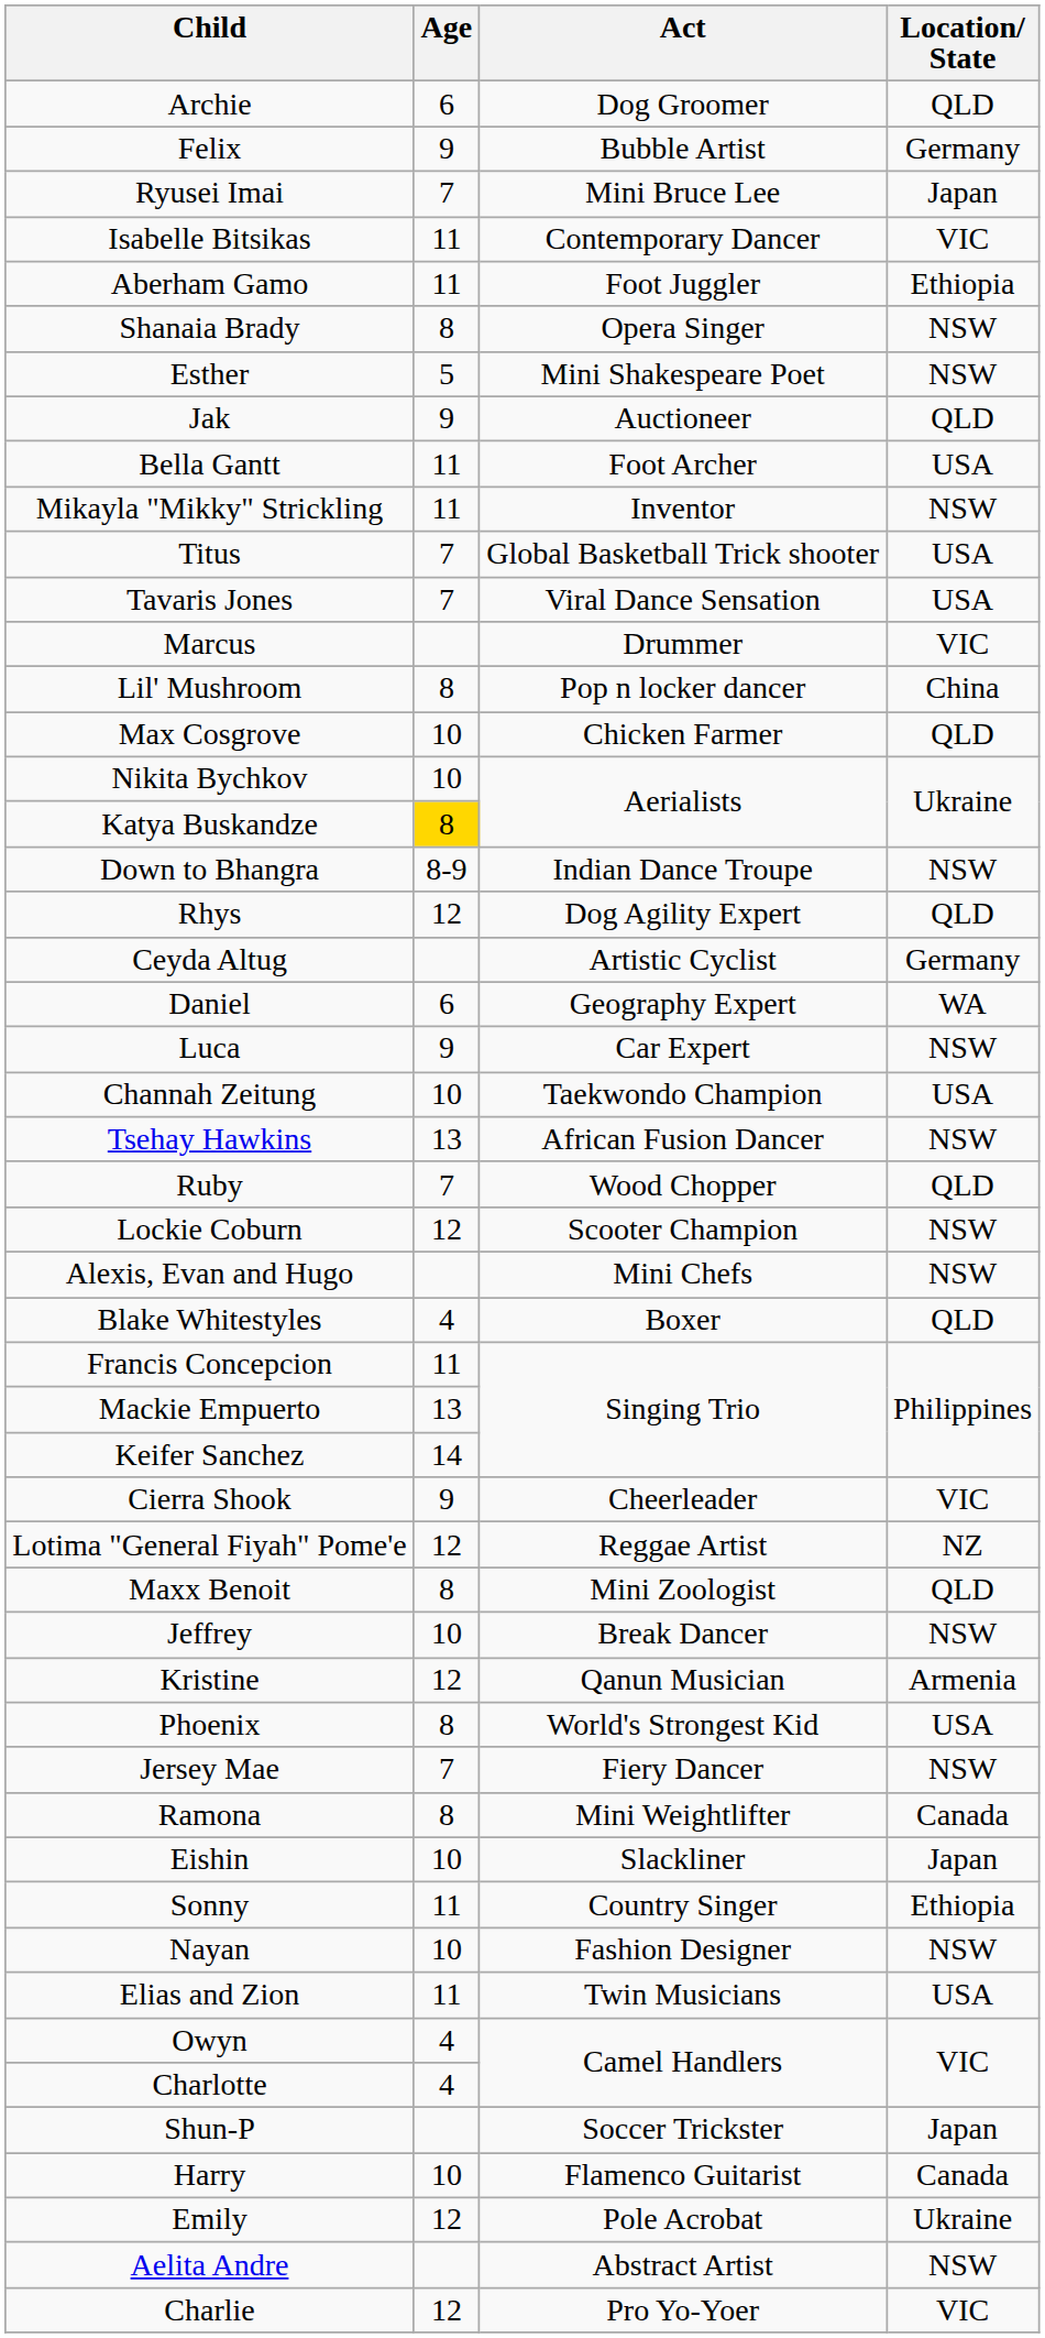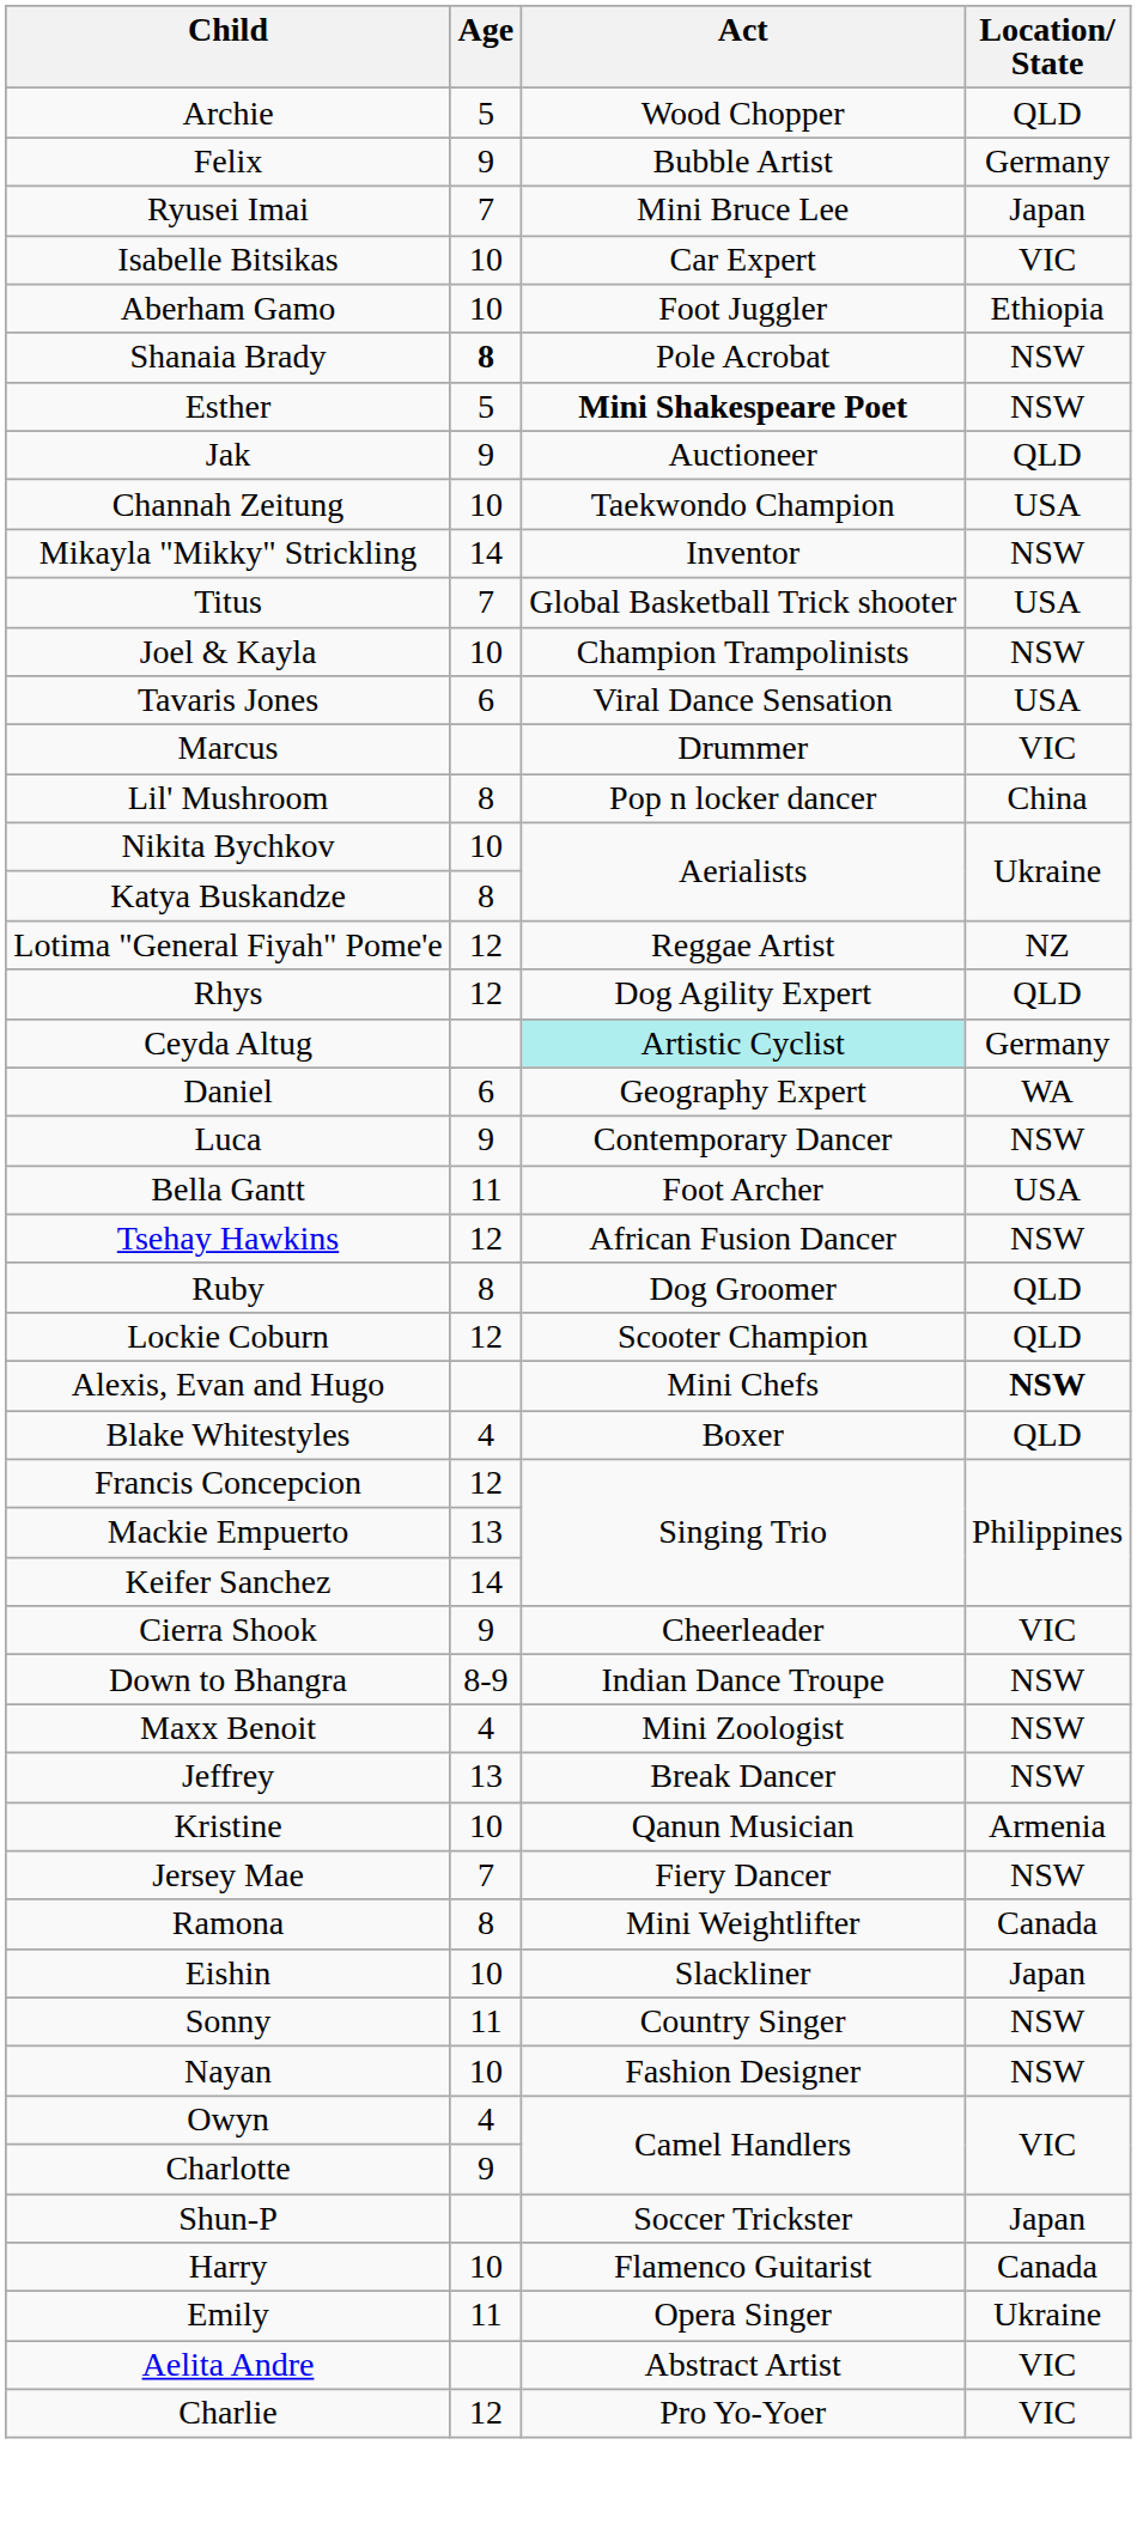Archie | Age: 6 -> 5
Archie | Act: Dog Groomer -> Wood Chopper
Isabelle Bitsikas | Age: 11 -> 10
Isabelle Bitsikas | Act: Contemporary Dancer -> Car Expert
Aberham Gamo | Age: 11 -> 10
Shanaia Brady | Age: normal -> bold
Shanaia Brady | Act: Opera Singer -> Pole Acrobat
Esther | Act: normal -> bold
rows swapped: Bella Gantt <-> Channah Zeitung
Mikayla "Mikky" Strickling | Age: 11 -> 14
+ row: Joel & Kayla | 10 | Champion Trampolinists | NSW
Tavaris Jones | Age: 7 -> 6
- row: Max Cosgrove | 10 | Chicken Farmer | QLD
Katya Buskandze | Age: gold background -> no background
rows swapped: Down to Bhangra <-> Lotima "General Fiyah" Pome'e
Ceyda Altug | Act: no background -> paleturquoise background
Luca | Act: Car Expert -> Contemporary Dancer
Tsehay Hawkins | Age: 13 -> 12
Ruby | Age: 7 -> 8
Ruby | Act: Wood Chopper -> Dog Groomer
Lockie Coburn | Location/ State: NSW -> QLD
Alexis, Evan and Hugo | Location/ State: normal -> bold
Francis Concepcion | Age: 11 -> 12
Maxx Benoit | Age: 8 -> 4
Maxx Benoit | Location/ State: QLD -> NSW
Jeffrey | Age: 10 -> 13
Kristine | Age: 12 -> 10
- row: Phoenix | 8 | World's Strongest Kid | USA
Sonny | Location/ State: Ethiopia -> NSW
- row: Elias and Zion | 11 | Twin Musicians | USA
Charlotte | Age: 4 -> 9
Emily | Age: 12 -> 11
Emily | Act: Pole Acrobat -> Opera Singer
Aelita Andre | Location/ State: NSW -> VIC
